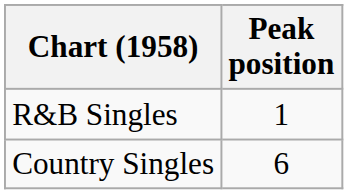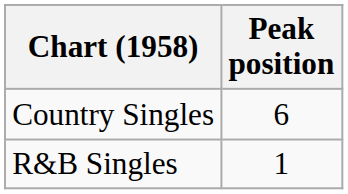rows swapped: R&B Singles <-> Country Singles
